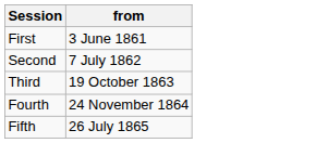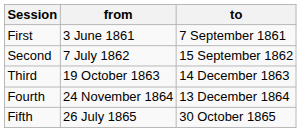+ column: to | 7 September 1861 | 15 September 1862 | 14 December 1863 | 13 December 1864 | 30 October 1865
